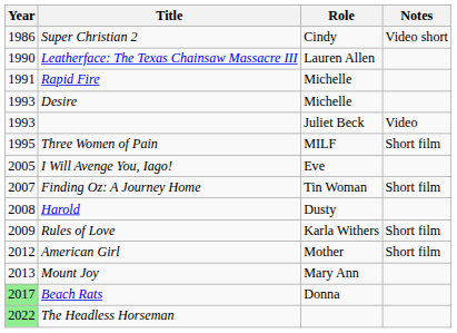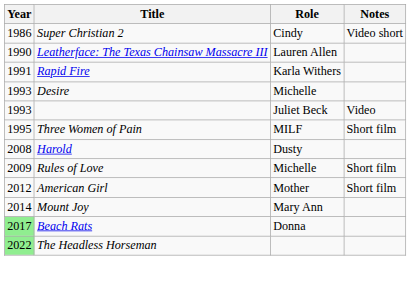Rapid Fire | Role: Michelle -> Karla Withers
- row: 2005 | I Will Avenge You, Iago! | Eve
- row: 2007 | Finding Oz: A Journey Home | Tin Woman | Short film
Rules of Love | Role: Karla Withers -> Michelle
Mount Joy | Year: 2013 -> 2014
